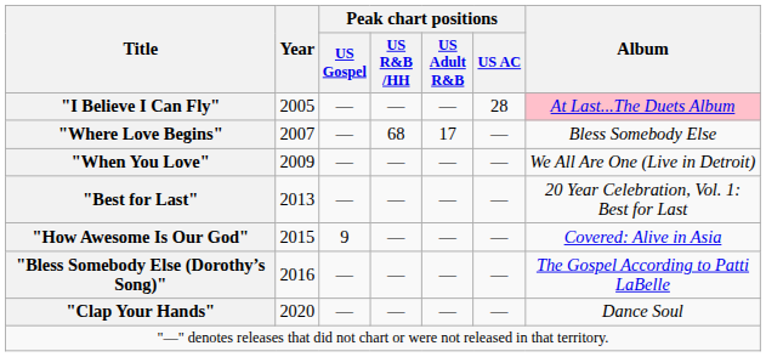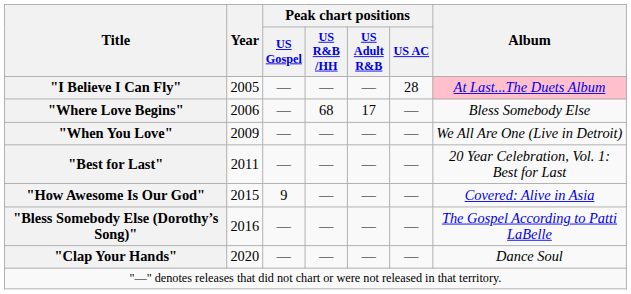"Where Love Begins" | Year: 2007 -> 2006
"Best for Last" | Year: 2013 -> 2011
